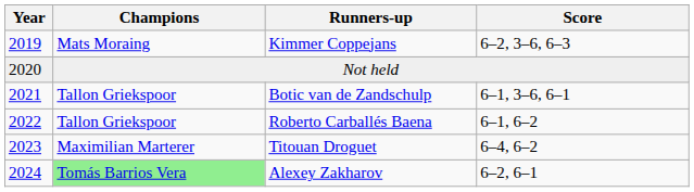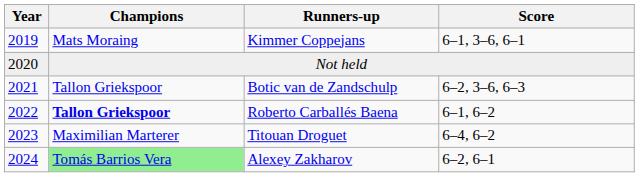Kimmer Coppejans | Score: 6–2, 3–6, 6–3 -> 6–1, 3–6, 6–1
Botic van de Zandschulp | Score: 6–1, 3–6, 6–1 -> 6–2, 3–6, 6–3
Roberto Carballés Baena | Champions: normal -> bold
